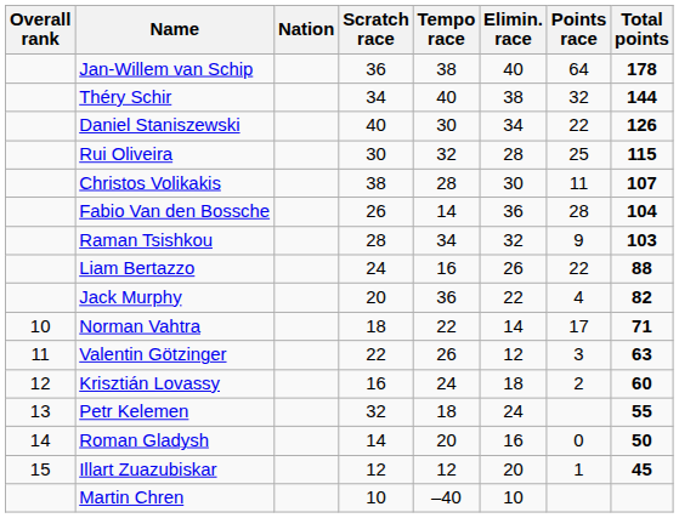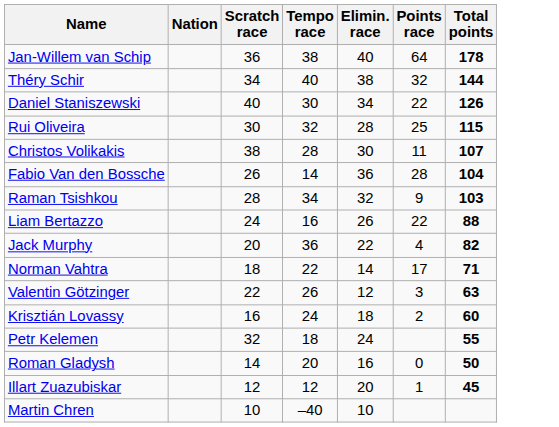- column: Overall rank | 10 | 11 | 12 | 13 | 14 | 15
